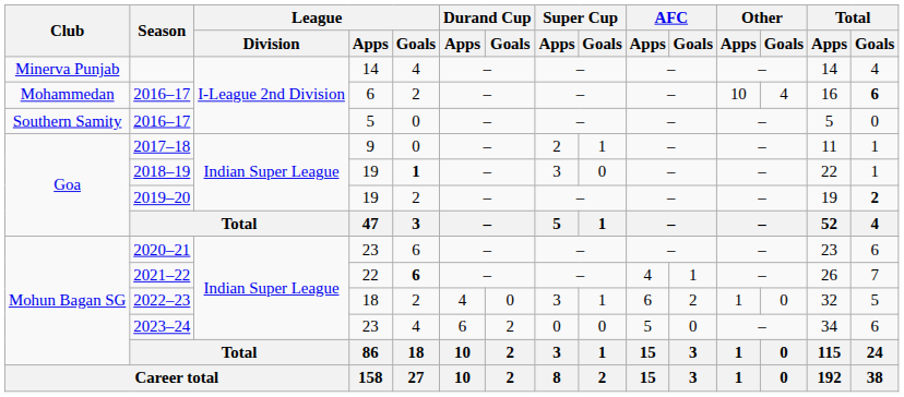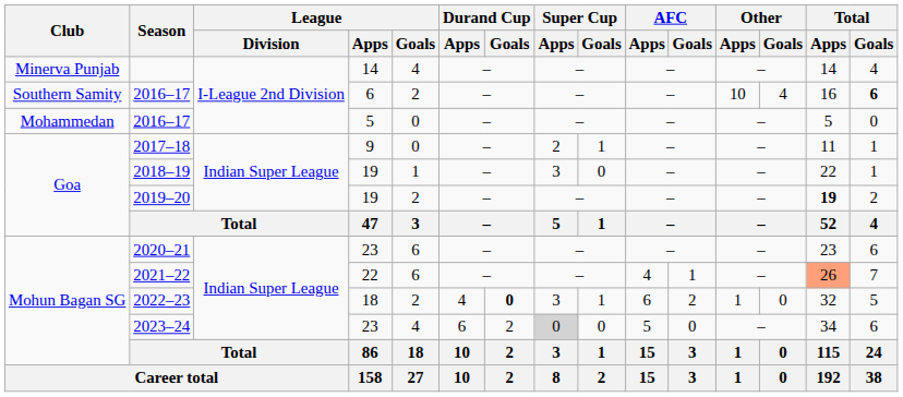2016–17 / 6 | Club: Mohammedan -> Southern Samity
2016–17 / 5 | Club: Southern Samity -> Mohammedan
2018–19 | League / Goals: bold -> normal
2019–20 | Total / Apps: normal -> bold
2019–20 | Total / Goals: bold -> normal
2021–22 | League / Goals: bold -> normal
2021–22 | Total / Apps: no background -> lightsalmon background
2022–23 | Durand Cup / Goals: normal -> bold
2023–24 | Super Cup / Apps: no background -> lightgrey background
